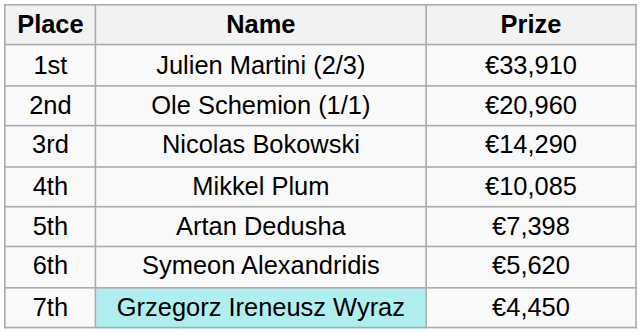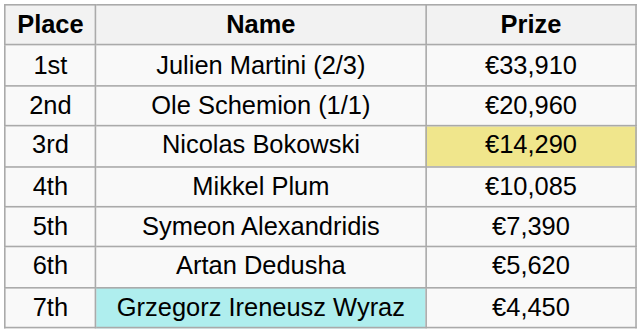3rd | Prize: no background -> khaki background
5th | Name: Artan Dedusha -> Symeon Alexandridis
5th | Prize: €7,398 -> €7,390
6th | Name: Symeon Alexandridis -> Artan Dedusha
